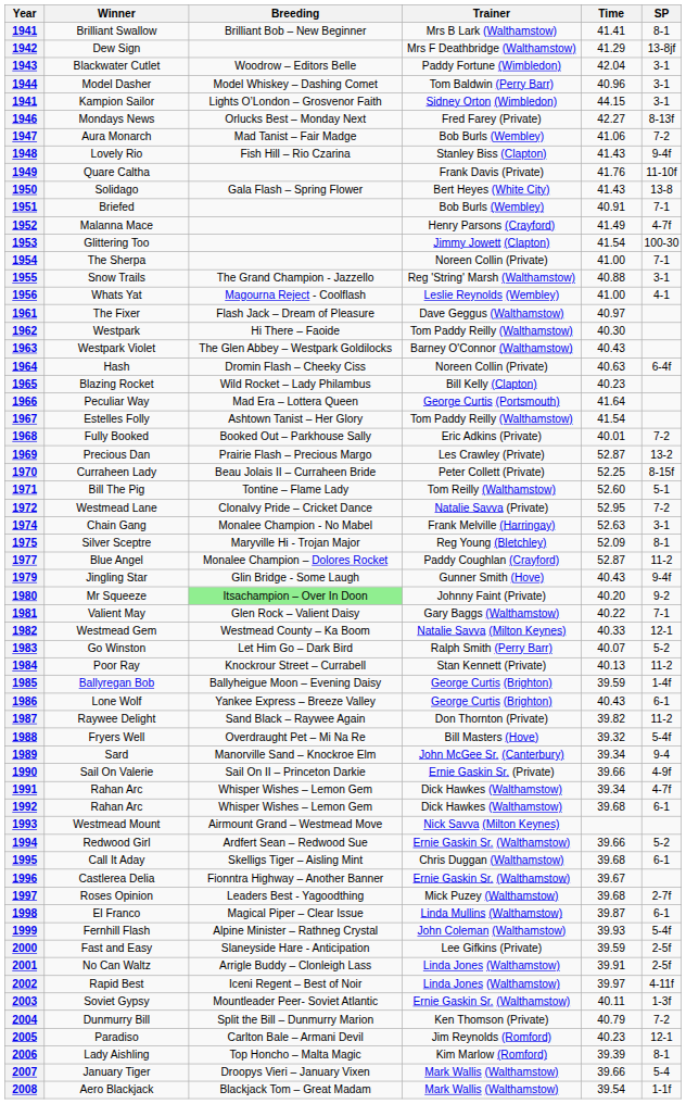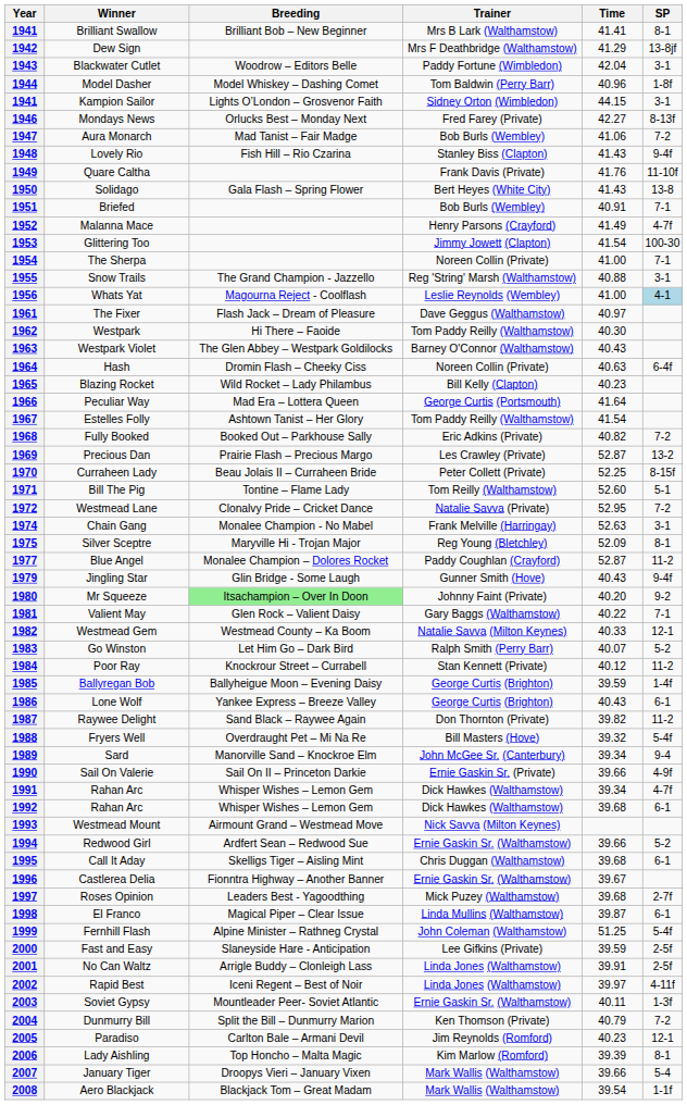1944 | SP: 3-1 -> 1-8f
1956 | SP: no background -> lightblue background
1968 | Time: 40.01 -> 40.82
1984 | Time: 40.13 -> 40.12
1999 | Time: 39.93 -> 51.25
